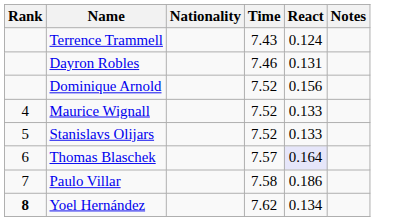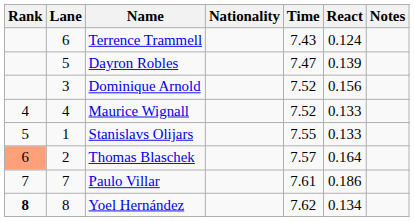+ column: Lane | 6 | 5 | 3 | 4 | 1 | 2 | 7 | 8
Dayron Robles | Time: 7.46 -> 7.47
Dayron Robles | React: 0.131 -> 0.139
Stanislavs Olijars | Time: 7.52 -> 7.55
Thomas Blaschek | Rank: no background -> lightsalmon background
Thomas Blaschek | React: lavender background -> no background
Paulo Villar | Time: 7.58 -> 7.61
